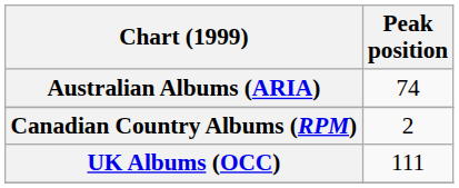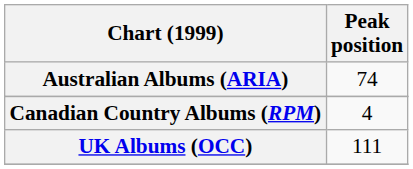Canadian Country Albums (RPM) | Peak position: 2 -> 4
